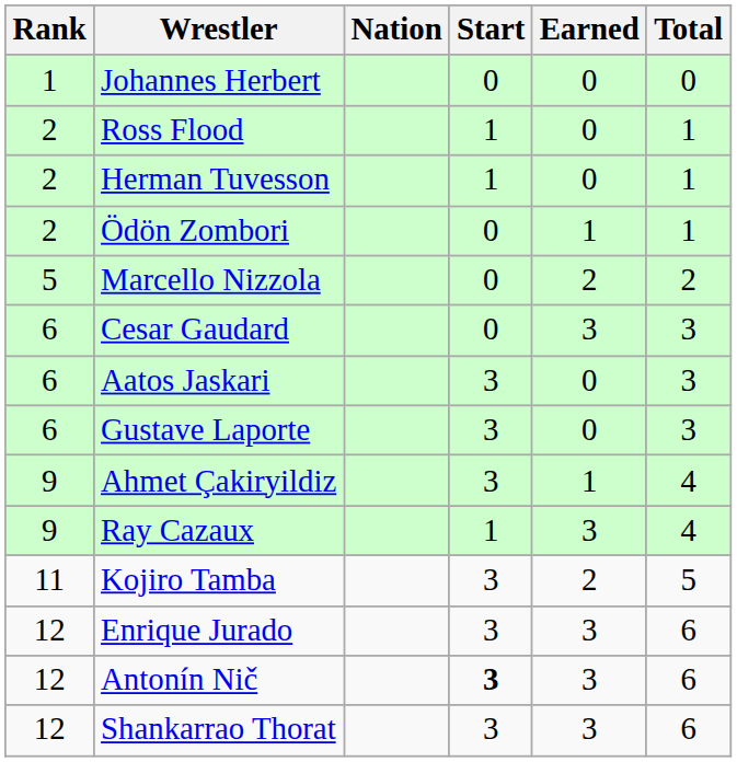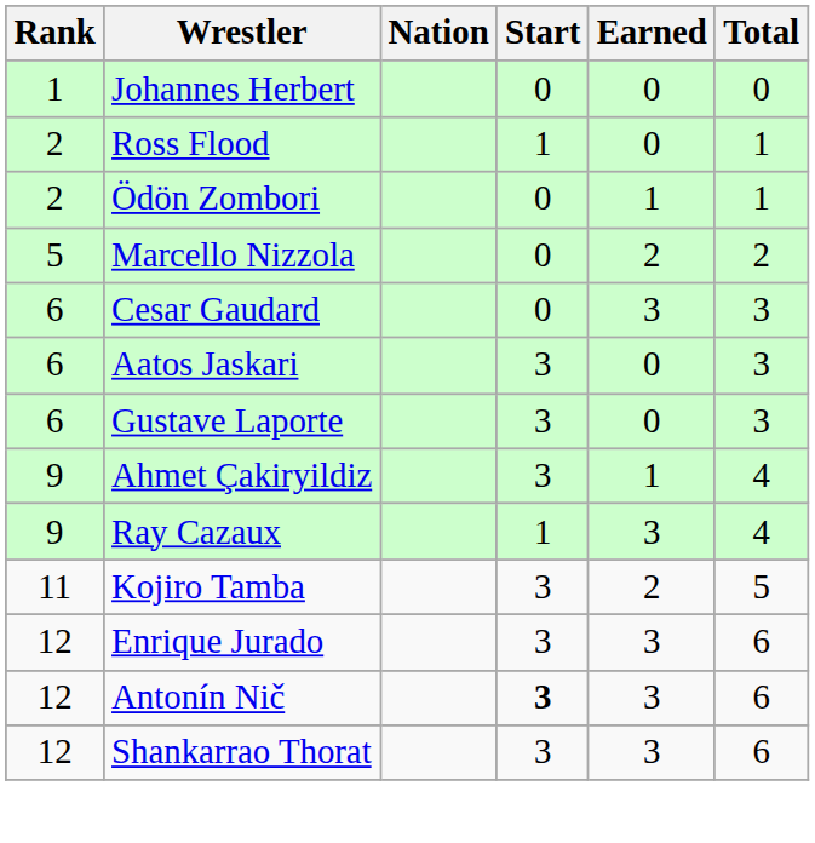- row: 2 | Herman Tuvesson | 1 | 0 | 1
